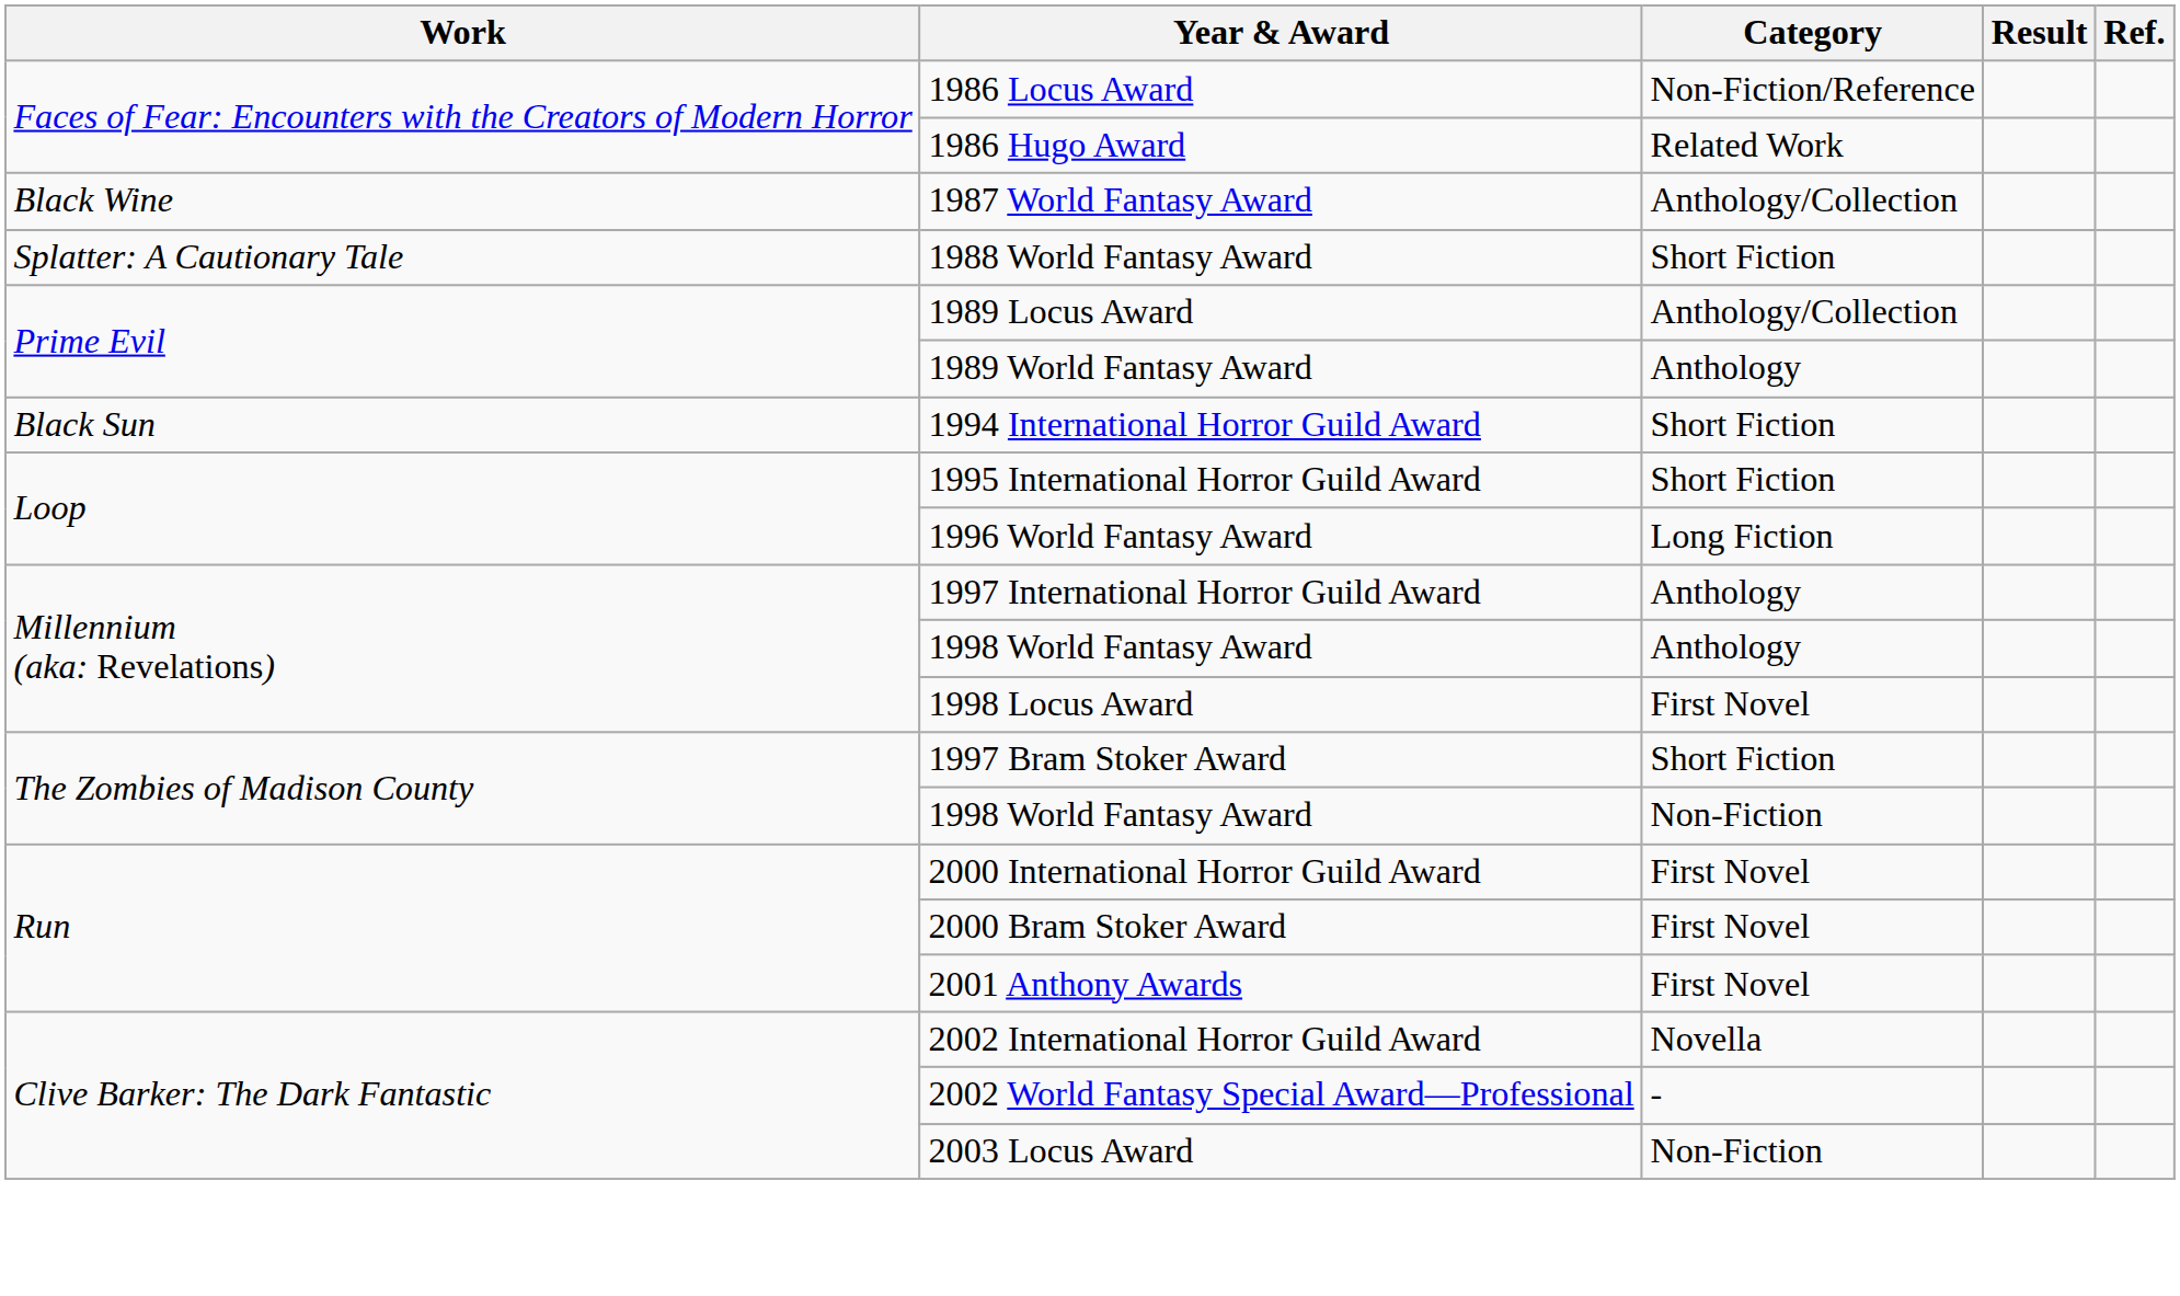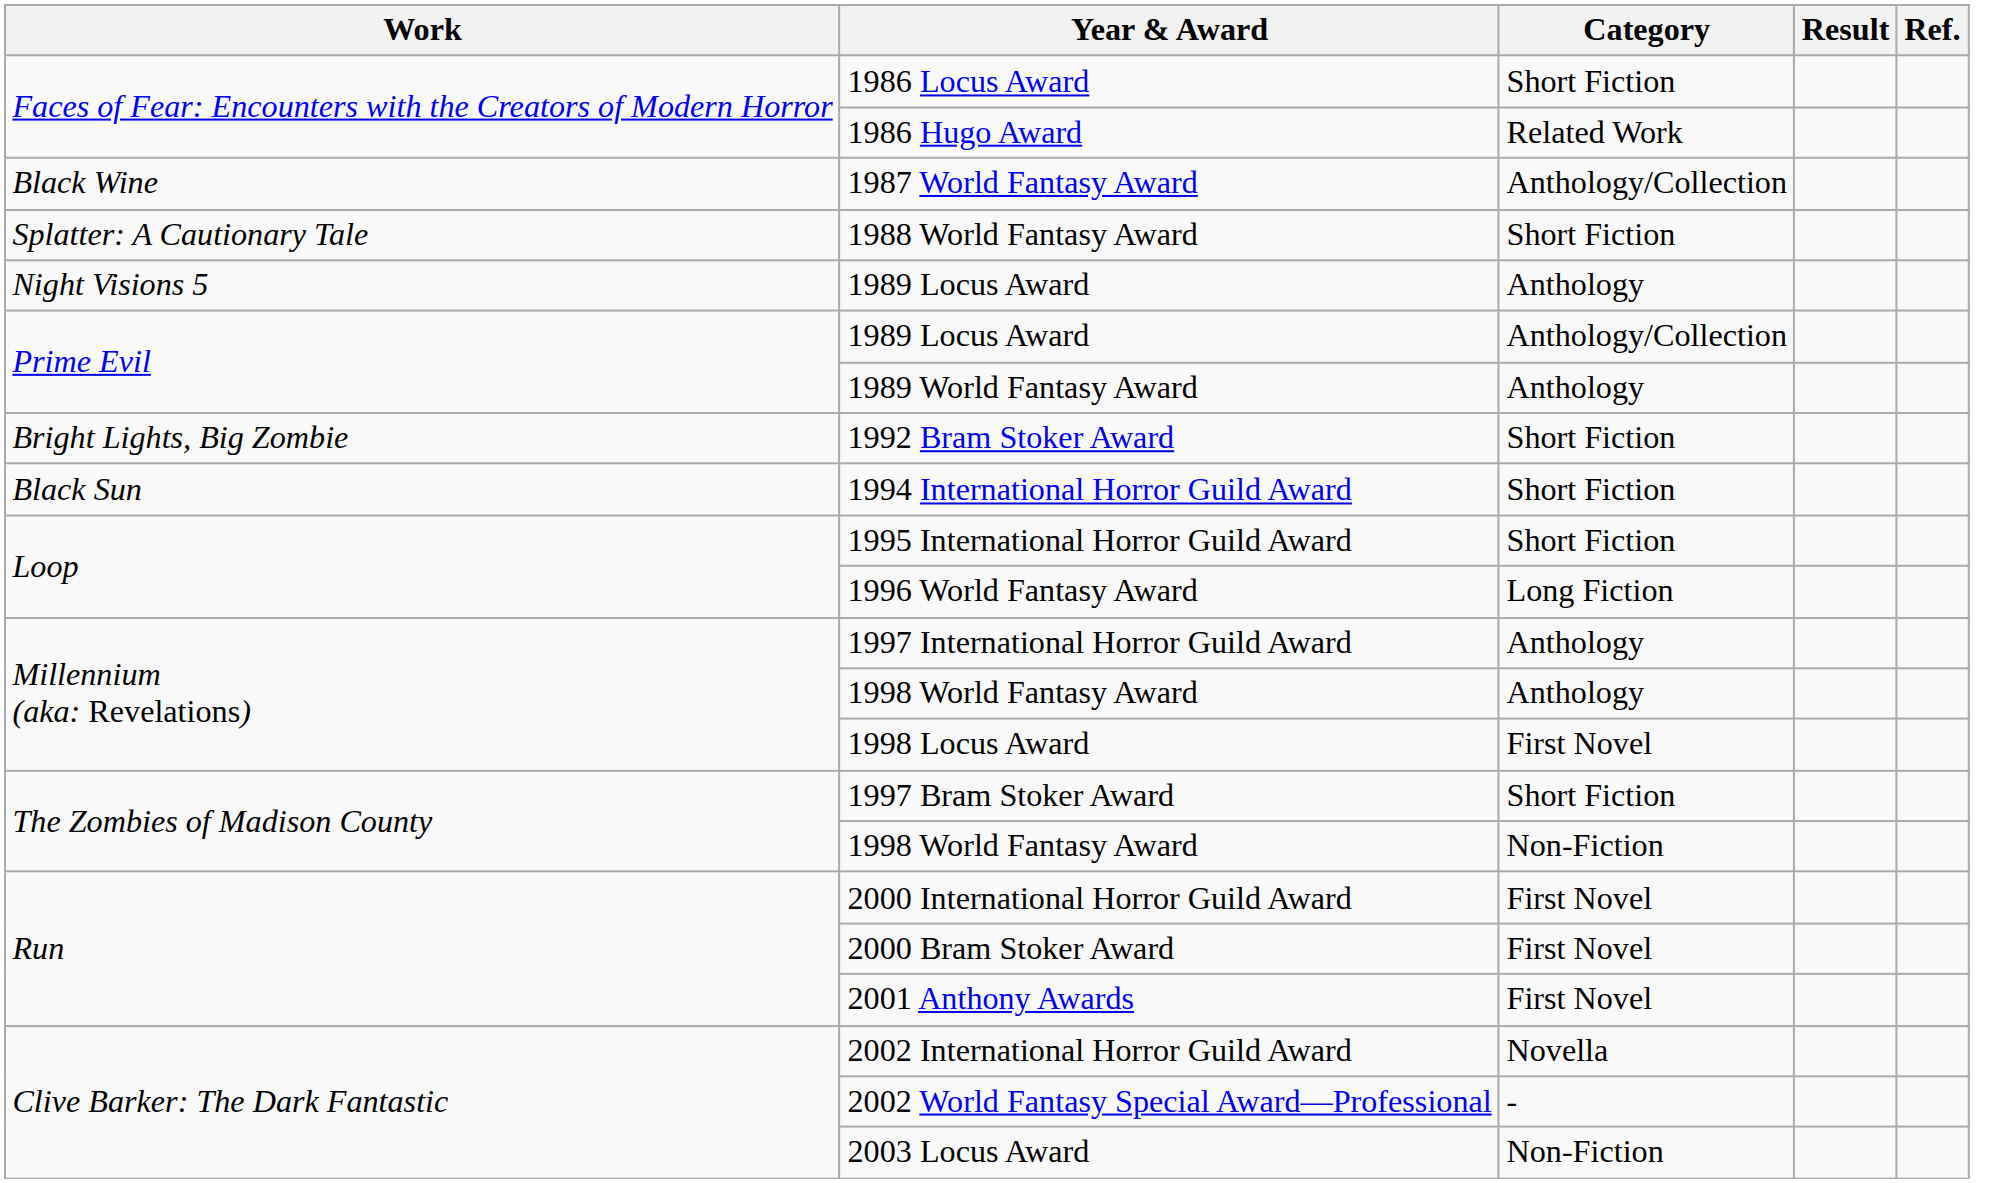1986 Locus Award | Category: Non-Fiction/Reference -> Short Fiction
+ row: Night Visions 5 | 1989 Locus Award | Anthology
+ row: Bright Lights, Big Zombie | 1992 Bram Stoker Award | Short Fiction
